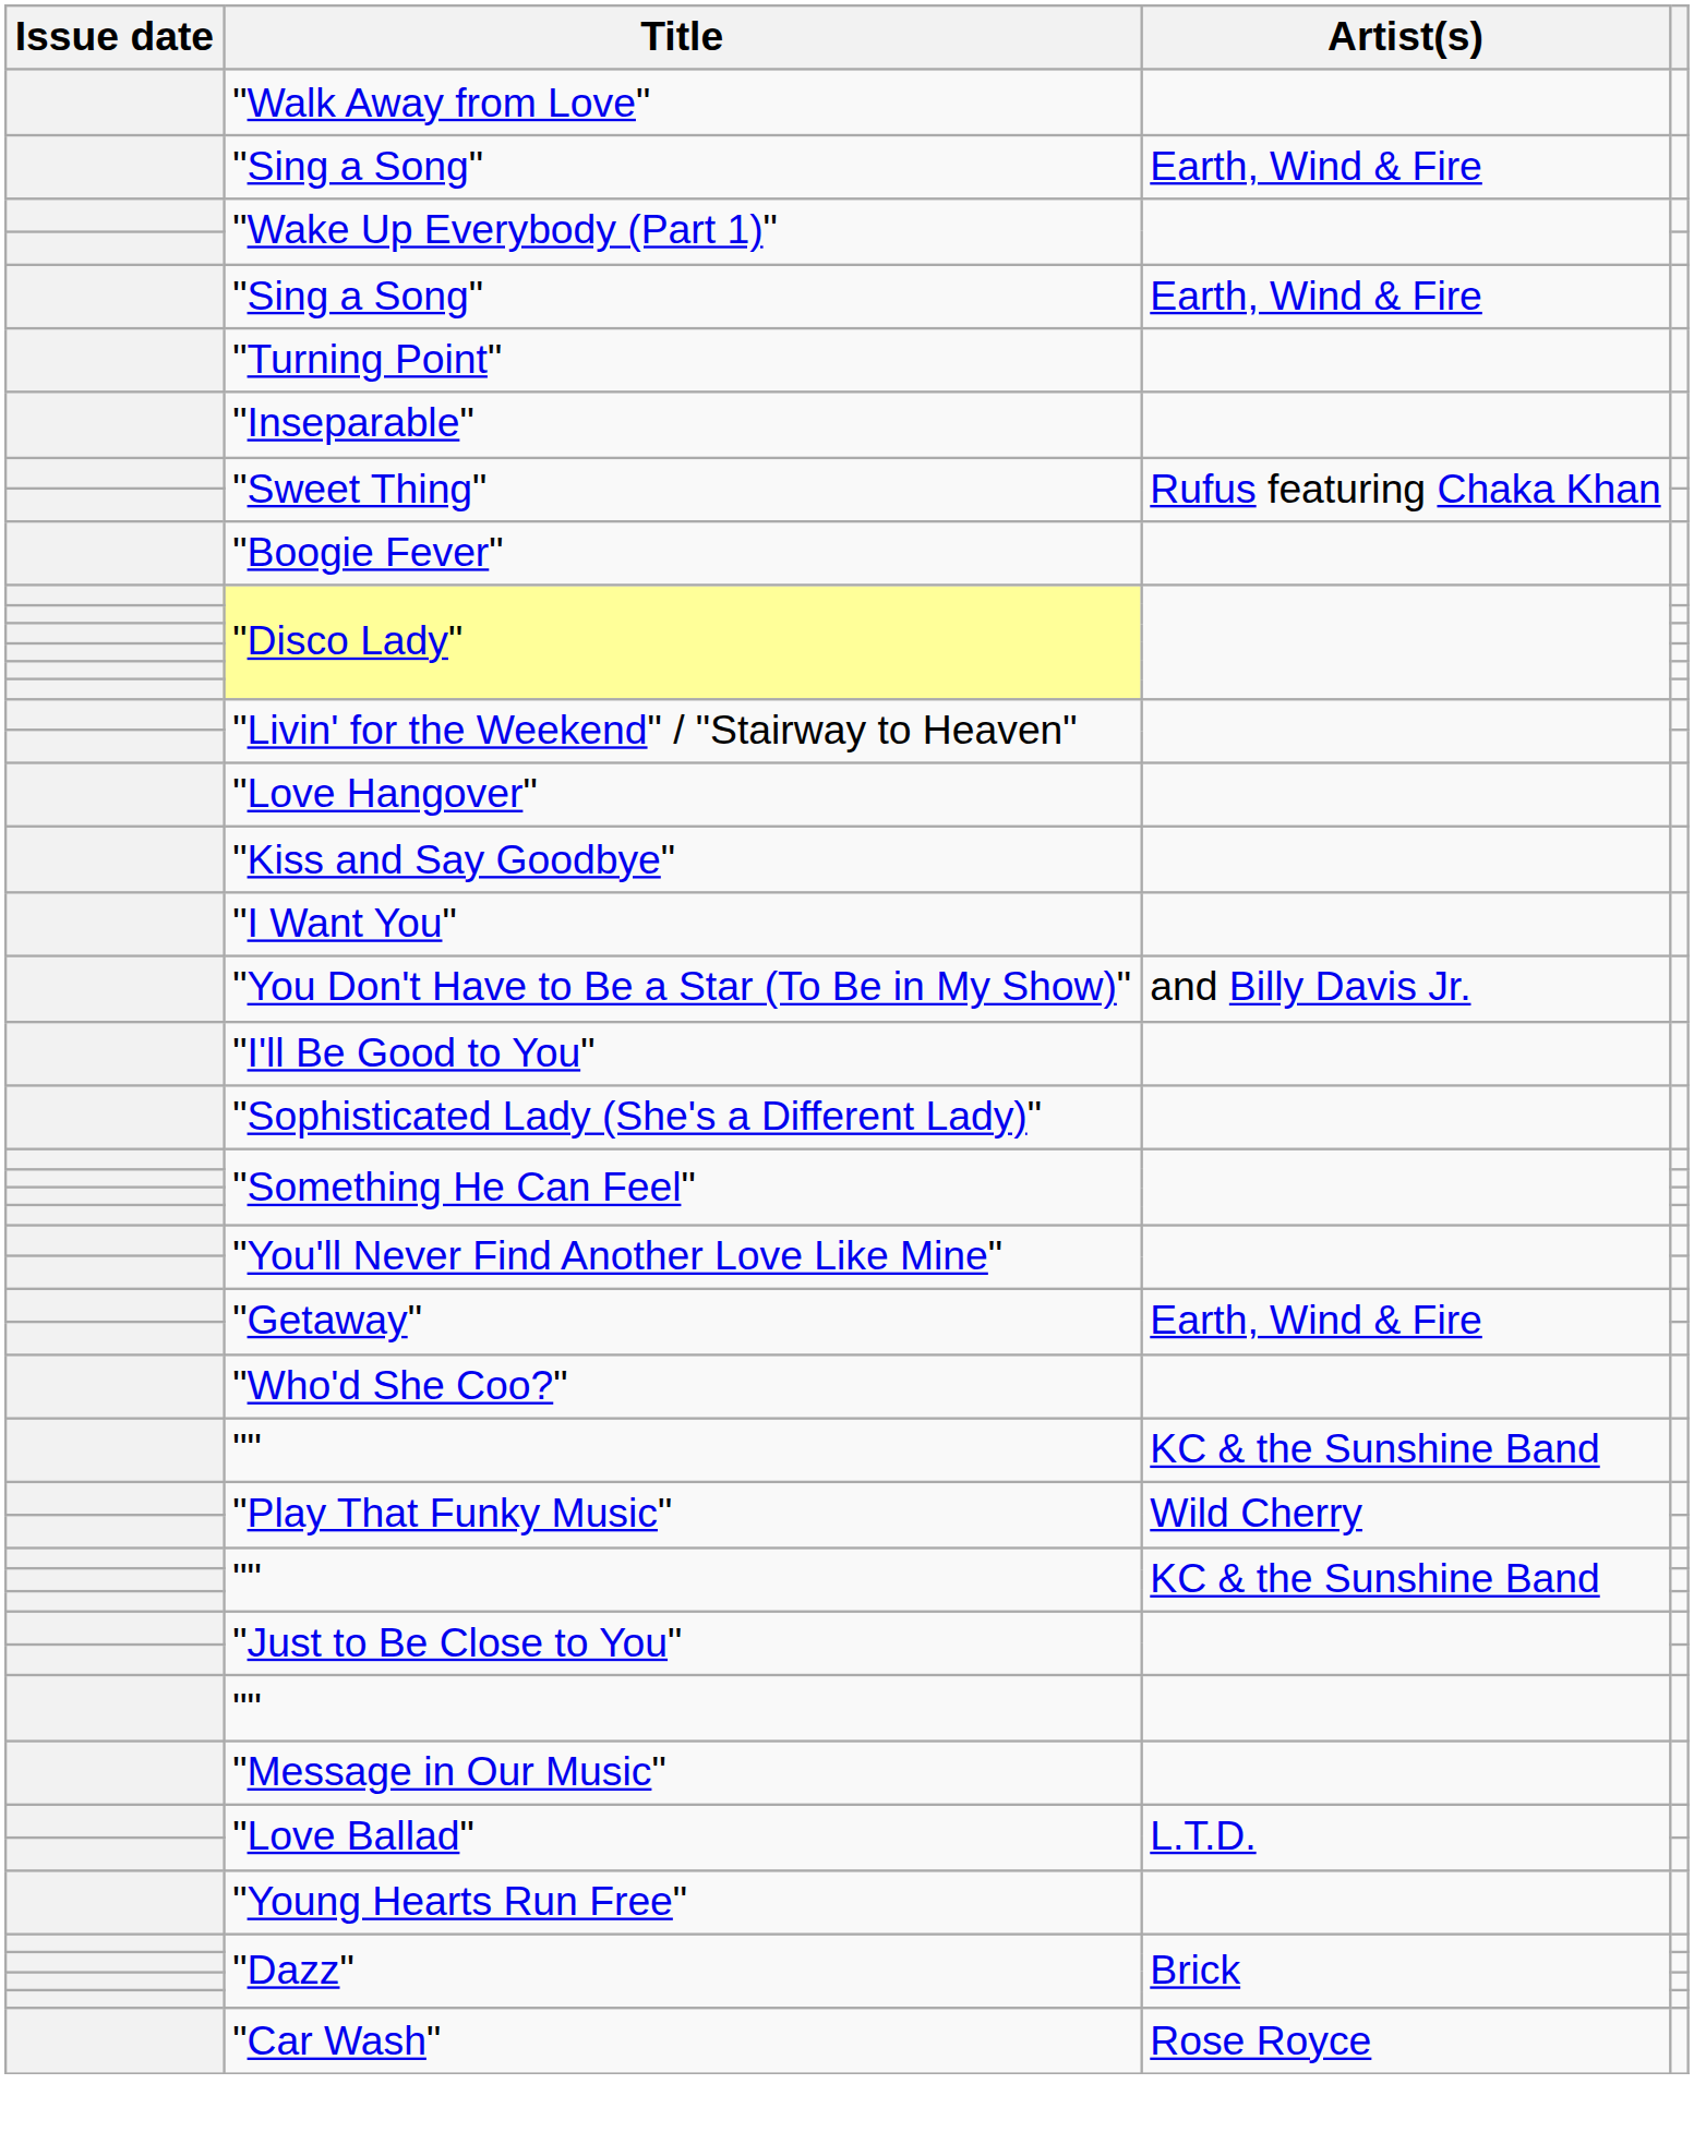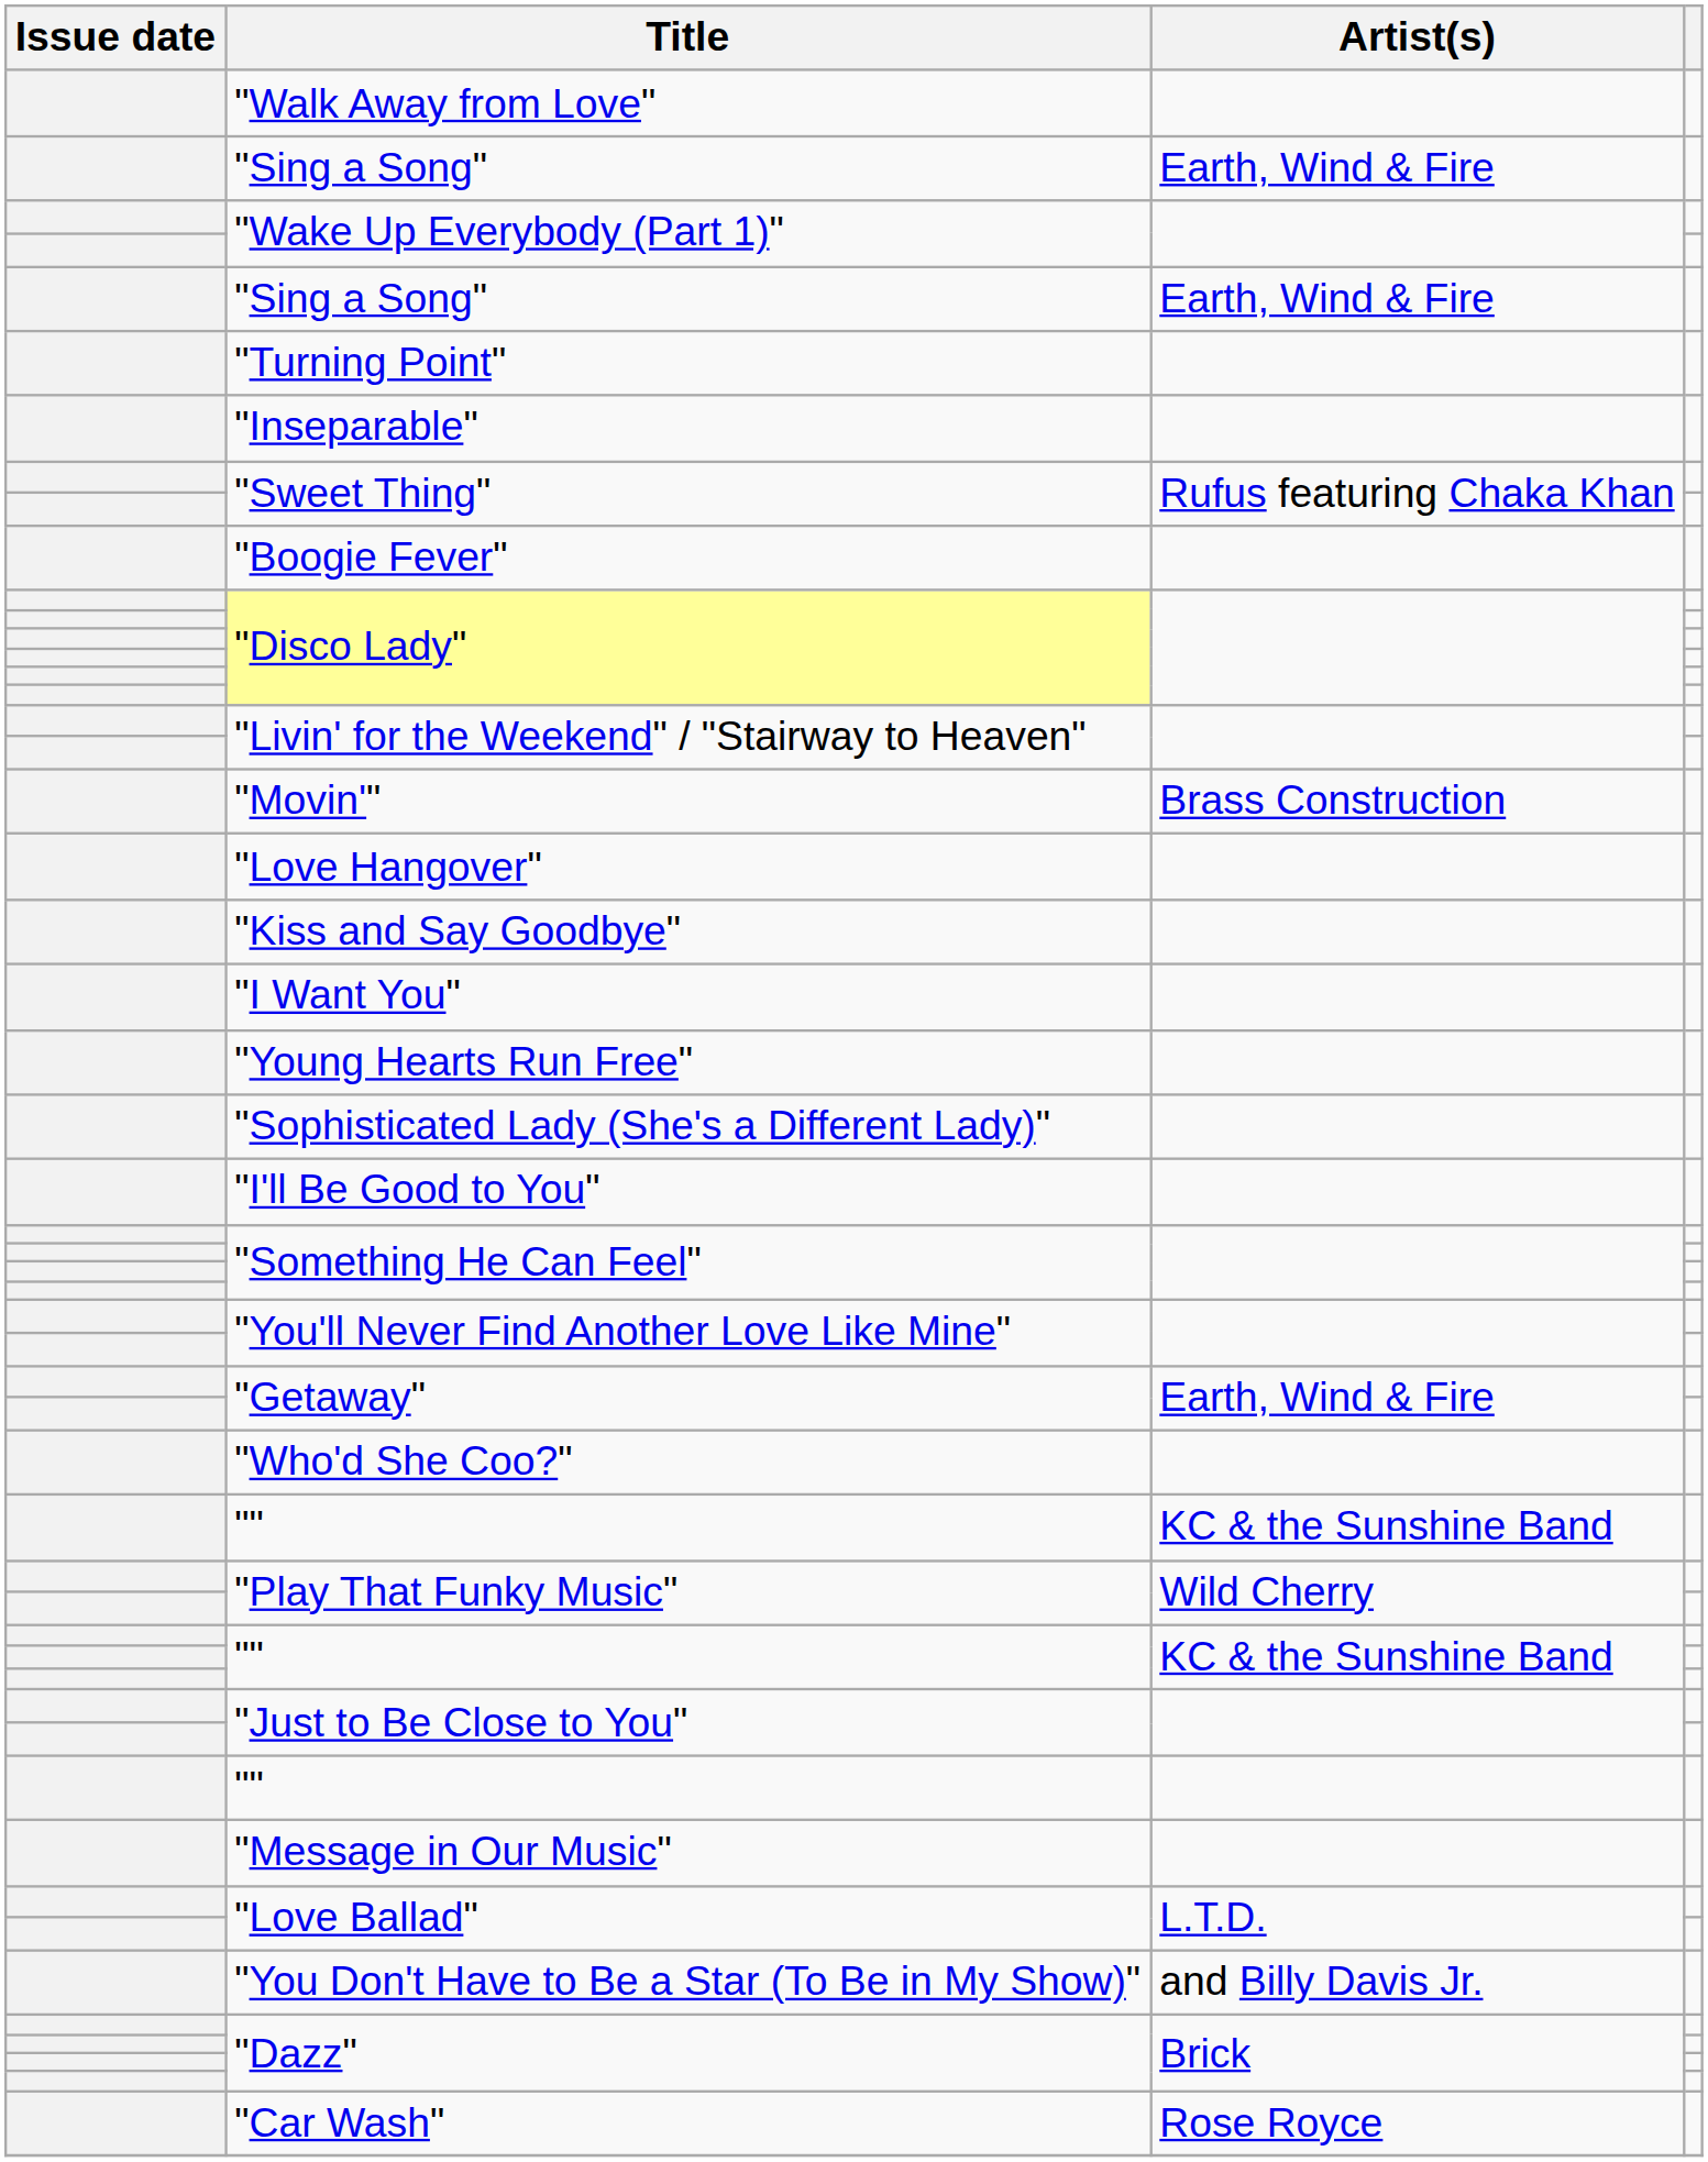+ row: "Movin'" | Brass Construction
rows swapped: "Young Hearts Run Free" <-> "You Don't Have to Be a Star (To Be in My Show)"
rows swapped: "I'll Be Good to You" <-> "Sophisticated Lady (She's a Different Lady)"
